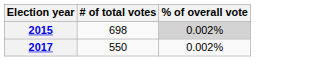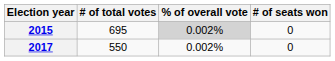+ column: # of seats won | 0 | 0
2015 | # of total votes: 698 -> 695
